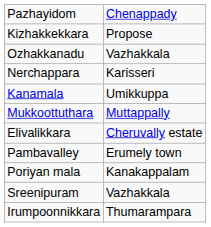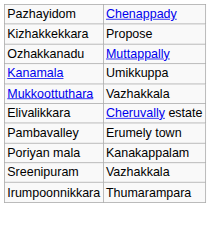Ozhakkanadu | column 2: Vazhakkala -> Muttappally
- row: Nerchappara | Karisseri
Mukkoottuthara | column 2: Muttappally -> Vazhakkala
